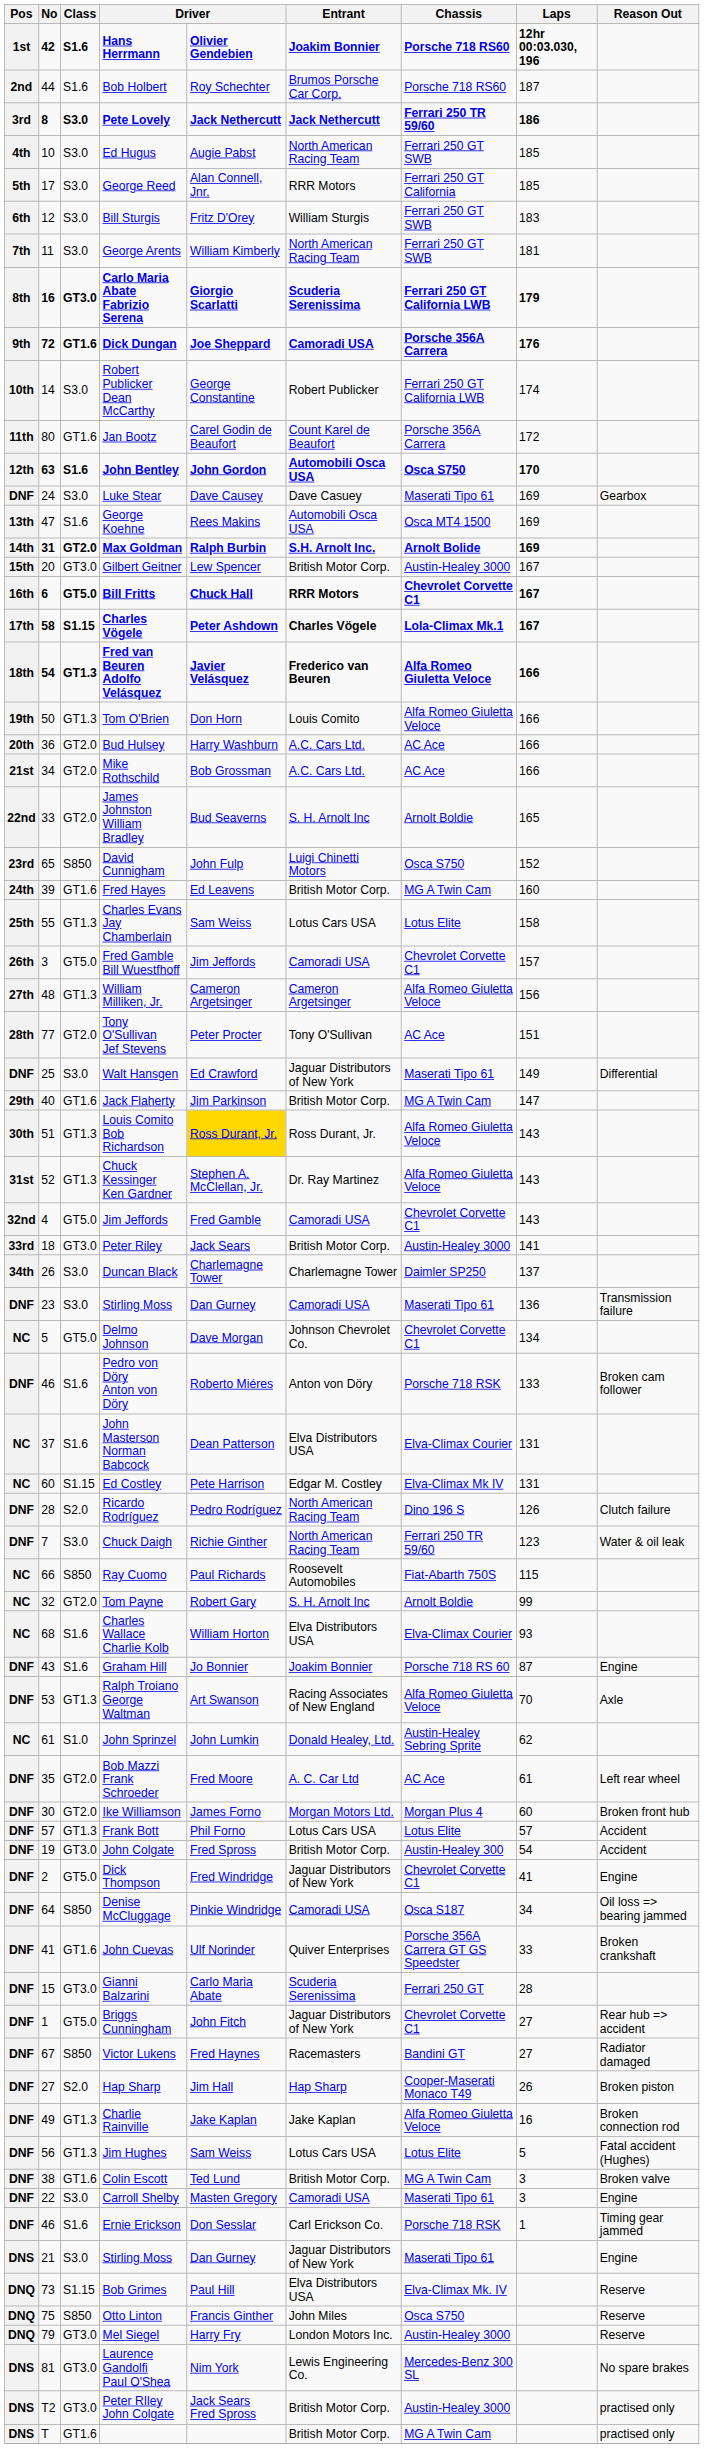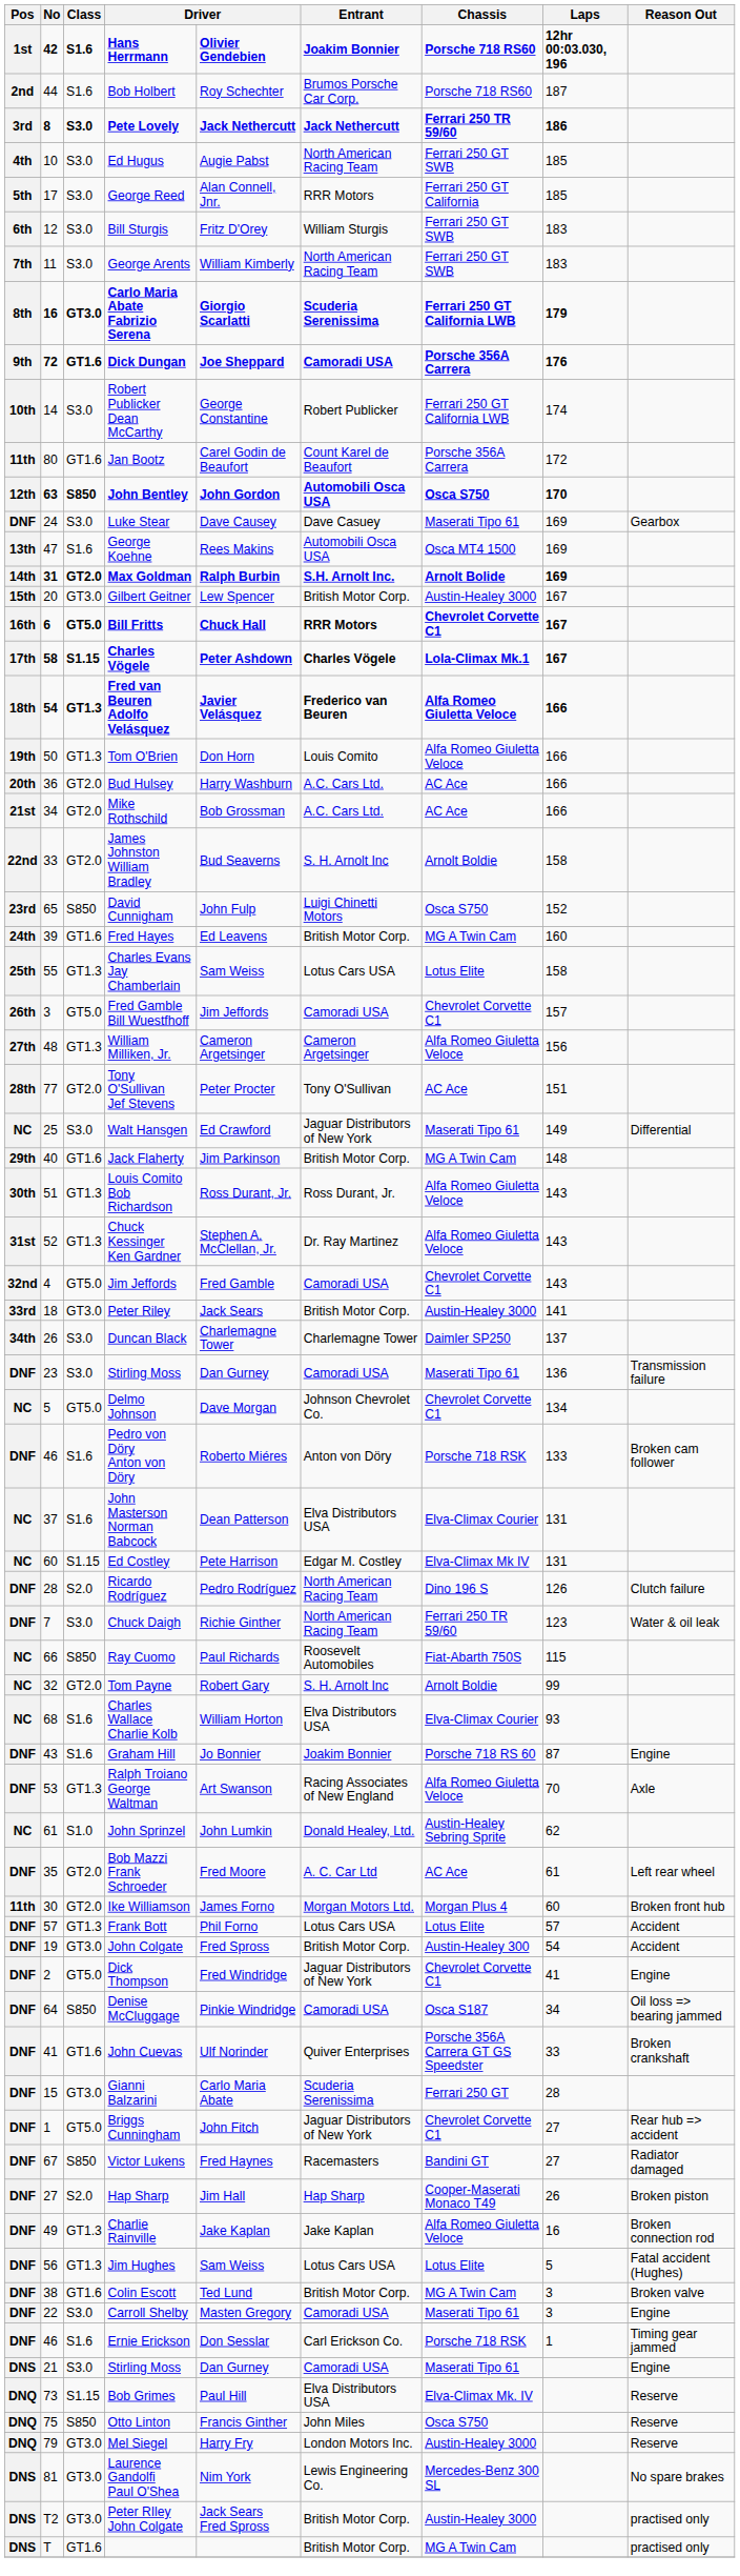George Arents | Laps: 181 -> 183
John Bentley | Class: S1.6 -> S850
James Johnston William Bradley | Laps: 165 -> 158
Walt Hansgen | Pos: DNF -> NC
Jack Flaherty | Laps: 147 -> 148
Louis Comito Bob Richardson | column 5: gold background -> no background
Ike Williamson | Pos: DNF -> 11th
21 / Stirling Moss | Entrant: Jaguar Distributors of New York -> Camoradi USA
